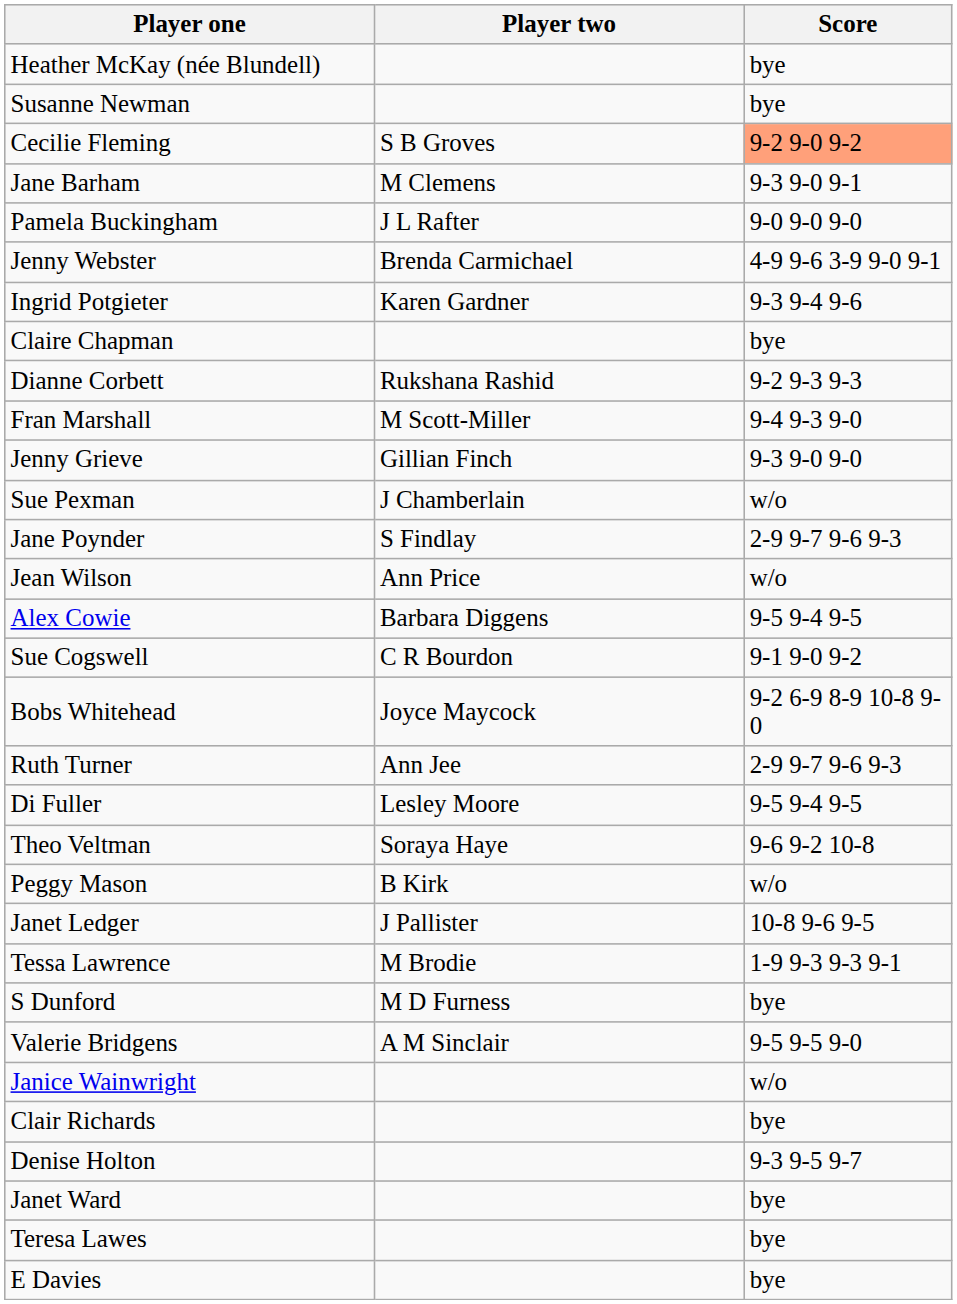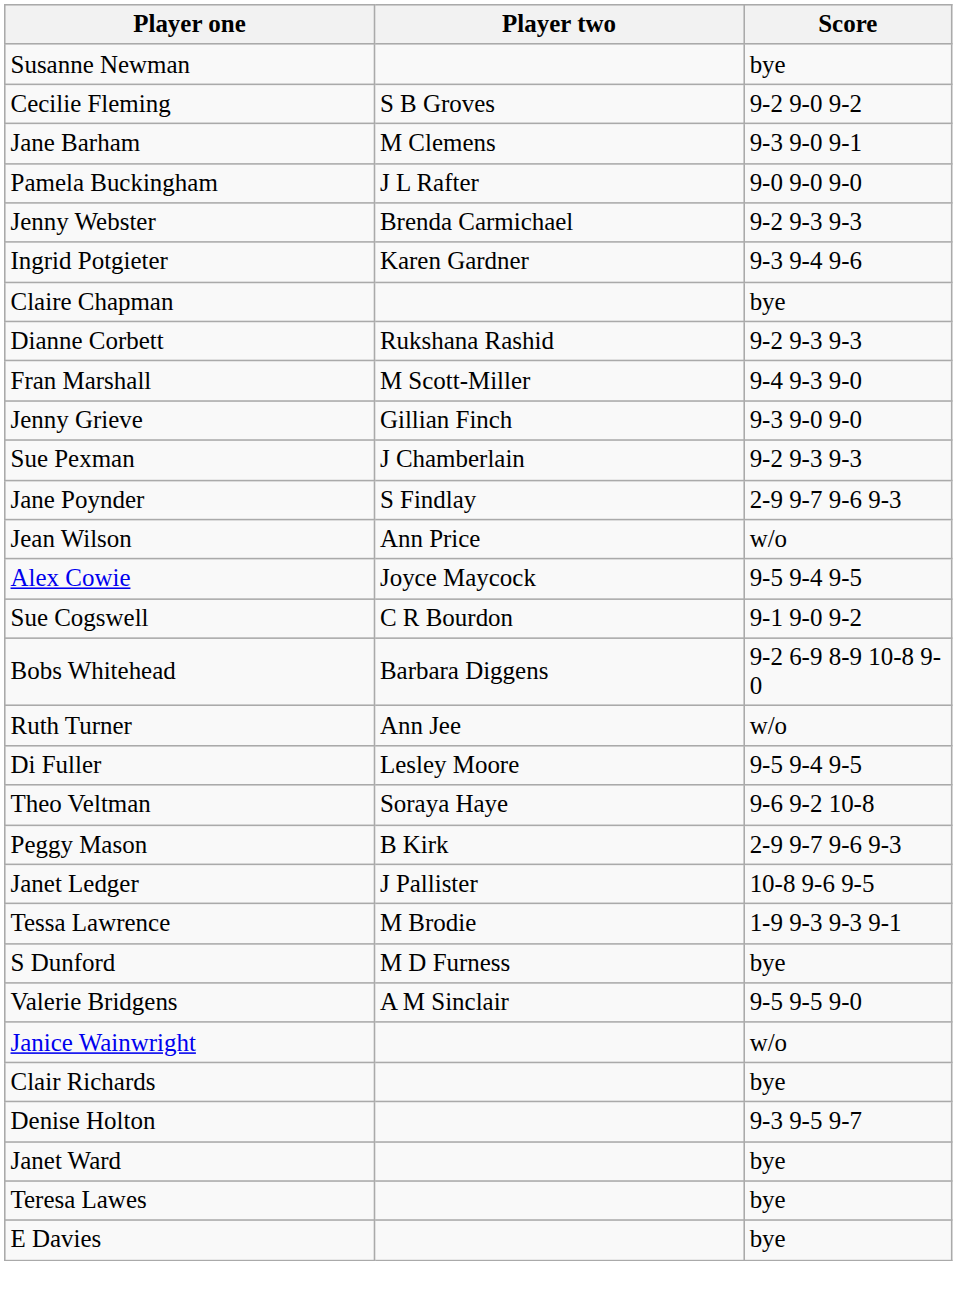- row: Heather McKay (née Blundell) | bye
Cecilie Fleming | Score: lightsalmon background -> no background
Jenny Webster | Score: 4-9 9-6 3-9 9-0 9-1 -> 9-2 9-3 9-3
Sue Pexman | Score: w/o -> 9-2 9-3 9-3
Alex Cowie | Player two: Barbara Diggens -> Joyce Maycock
Bobs Whitehead | Player two: Joyce Maycock -> Barbara Diggens
Ruth Turner | Score: 2-9 9-7 9-6 9-3 -> w/o
Peggy Mason | Score: w/o -> 2-9 9-7 9-6 9-3
